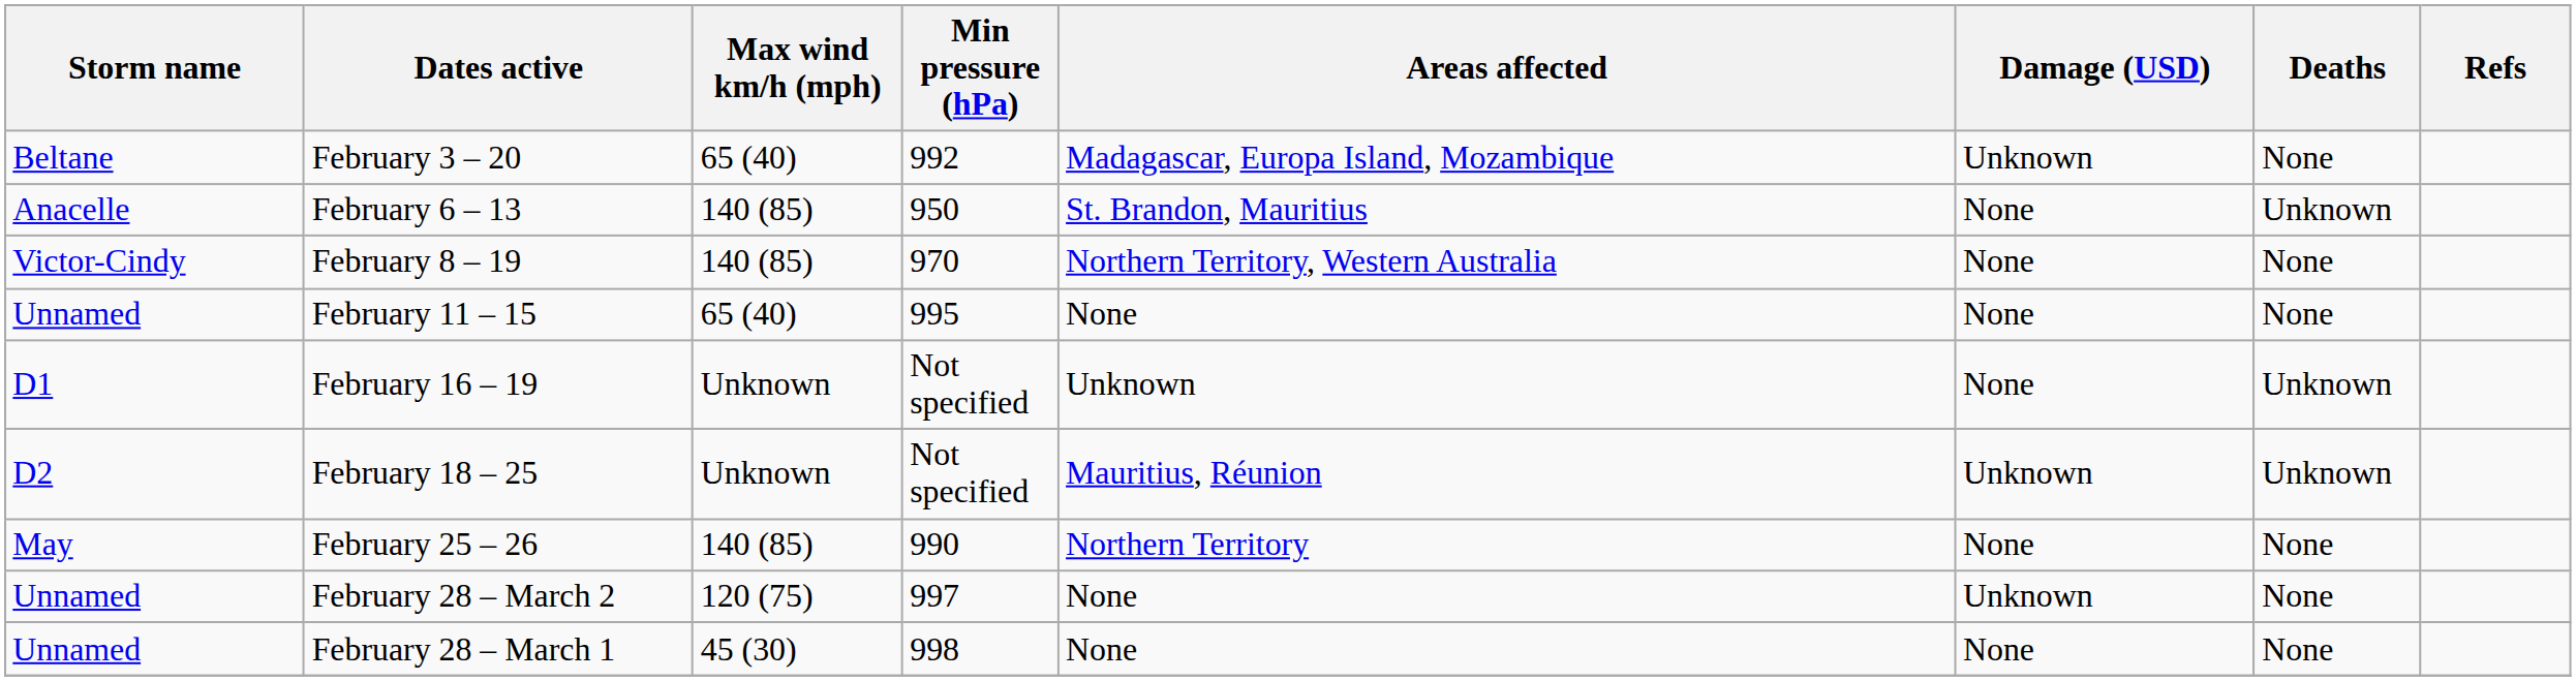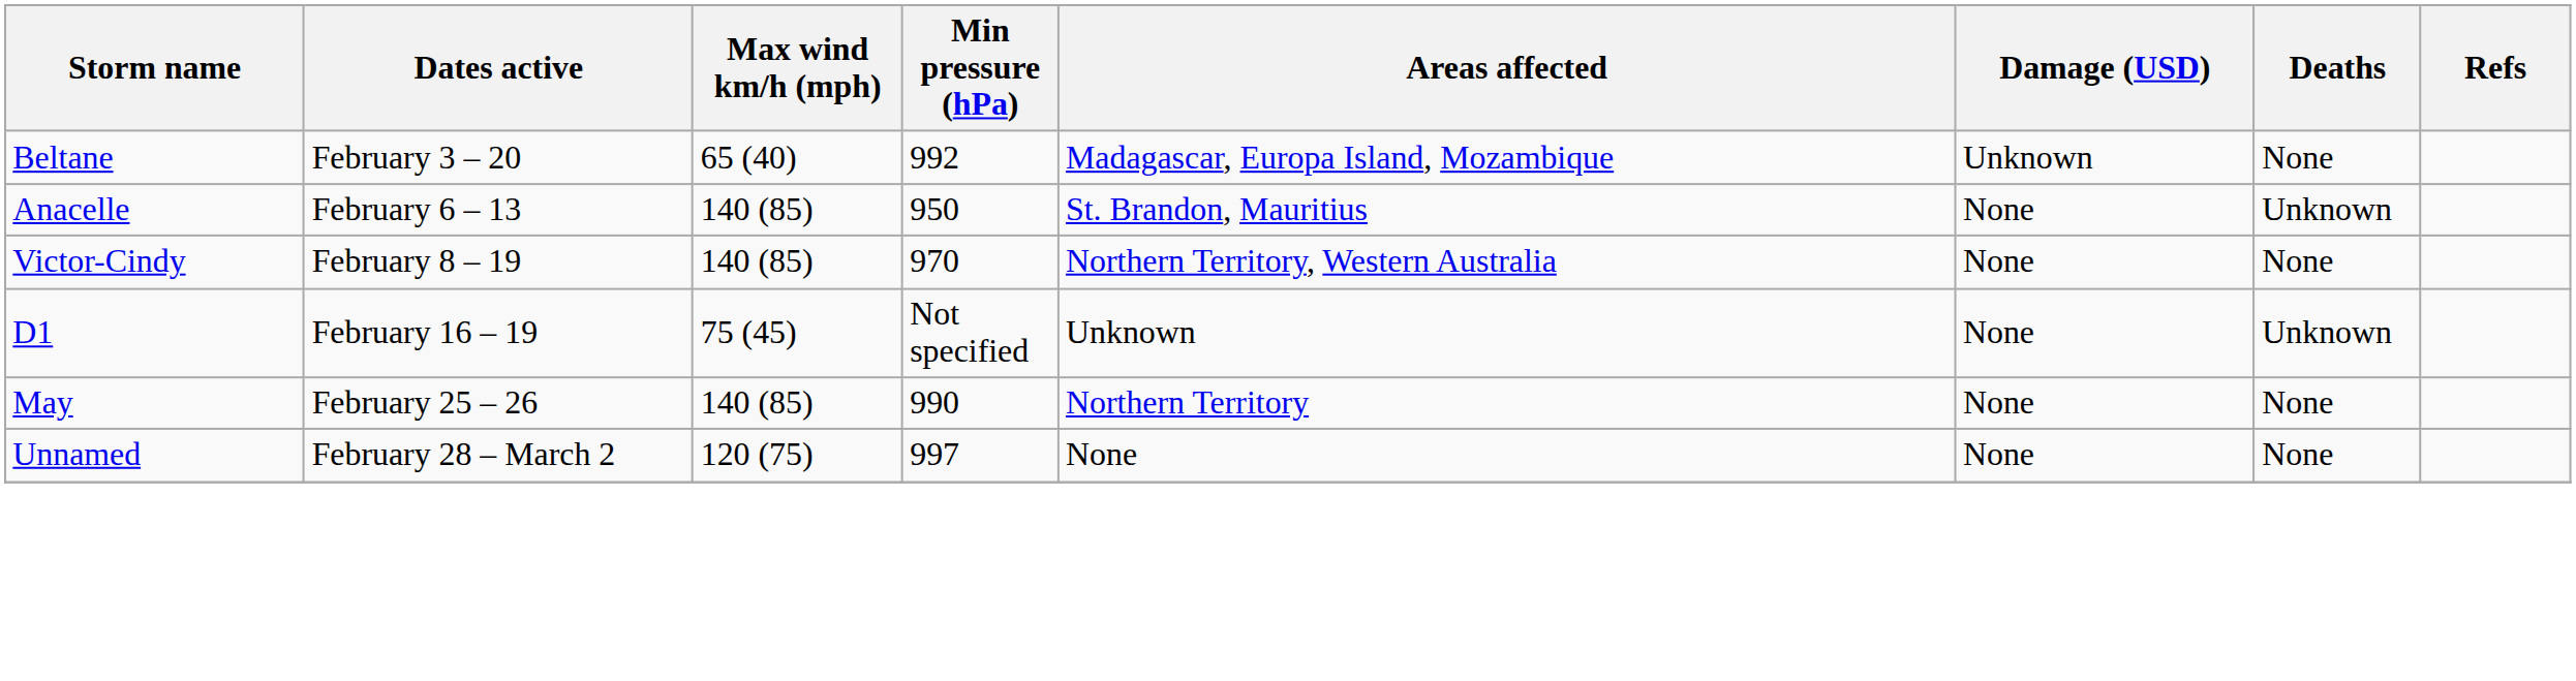- row: Unnamed | February 11 – 15 | 65 (40) | 995 | None | None | None
February 16 – 19 | Max wind km/h (mph): Unknown -> 75 (45)
- row: D2 | February 18 – 25 | Unknown | Not specified | Mauritius, Réunion | Unknown | Unknown
February 28 – March 2 | Damage (USD): Unknown -> None
- row: Unnamed | February 28 – March 1 | 45 (30) | 998 | None | None | None
